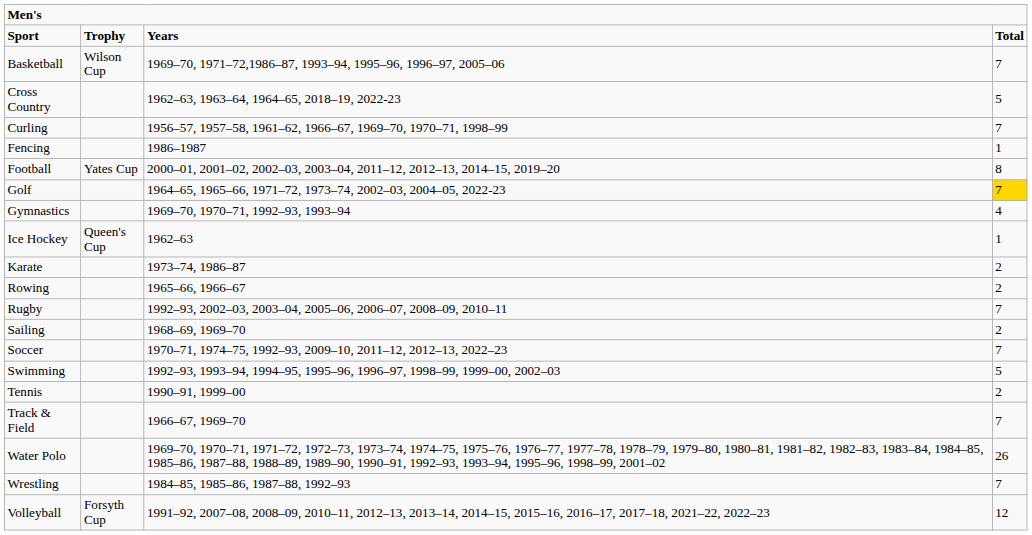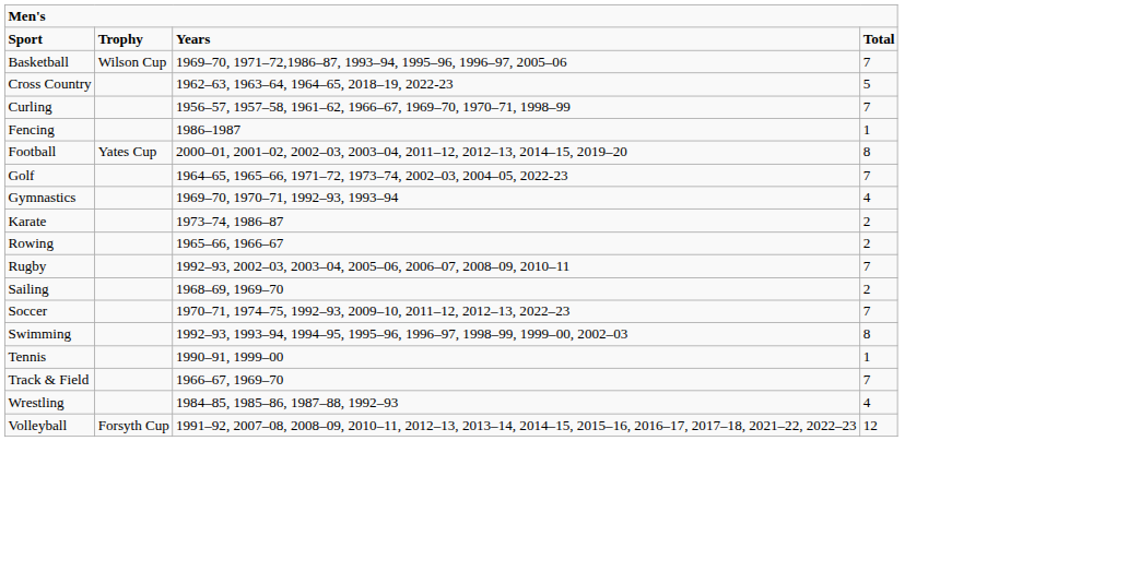Golf | column 4: gold background -> no background
- row: Ice Hockey | Queen's Cup | 1962–63 | 1
Swimming | column 4: 5 -> 8
Tennis | column 4: 2 -> 1
- row: Water Polo | 1969–70, 1970–71, 1971–72, 1972–73, 1973–74, 1974–75, 1975–76, 1976–77, 1977–78, 1978–79, 1979–80, 1980–81, 1981–82, 1982–83, 1983–84, 1984–85, 1985–86, 1987–88, 1988–89, 1989–90, 1990–91, 1992–93, 1993–94, 1995–96, 1998–99, 2001–02 | 26
Wrestling | column 4: 7 -> 4
